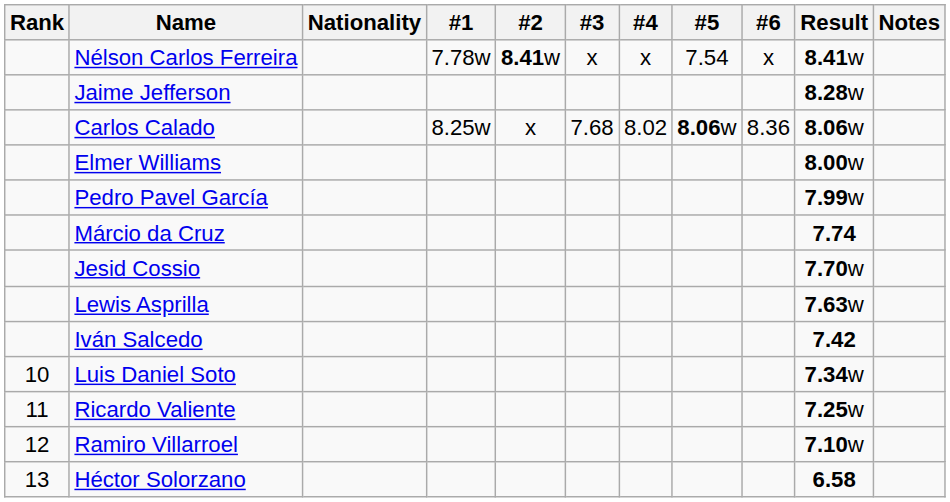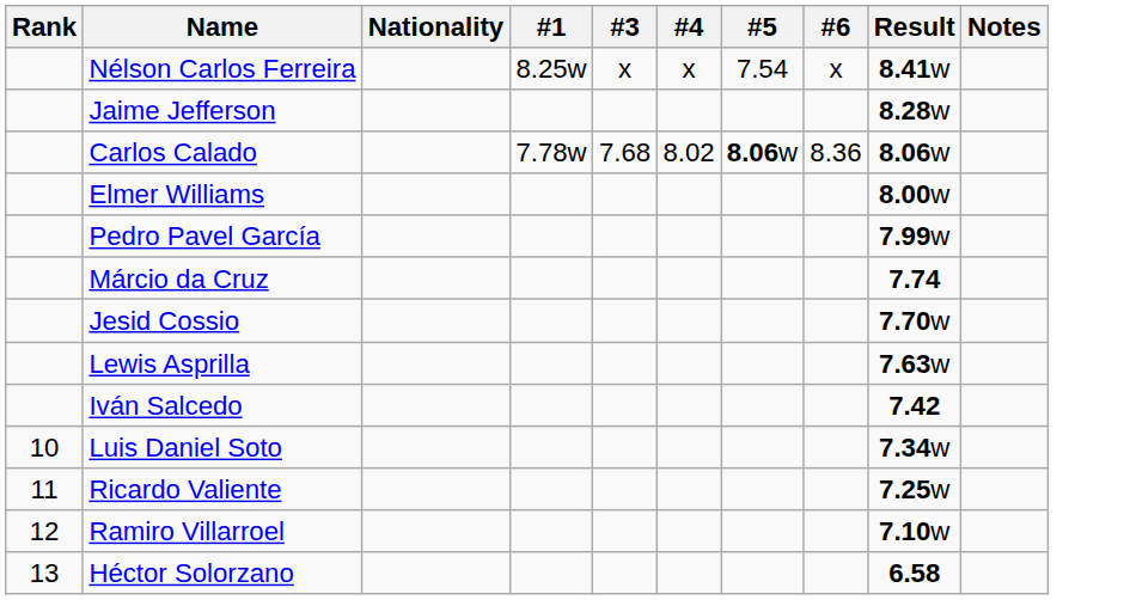- column: #2 | 8.41w | x
Nélson Carlos Ferreira | #1: 7.78w -> 8.25w
Carlos Calado | #1: 8.25w -> 7.78w
